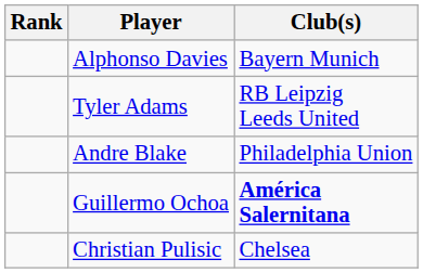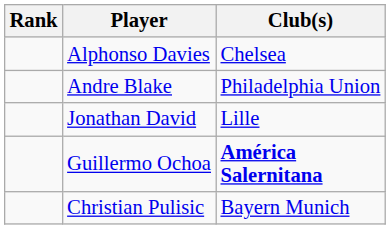Alphonso Davies | Club(s): Bayern Munich -> Chelsea
- row: Tyler Adams | RB Leipzig Leeds United
+ row: Jonathan David | Lille
Christian Pulisic | Club(s): Chelsea -> Bayern Munich
